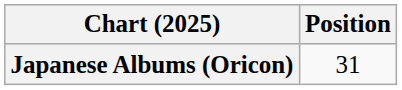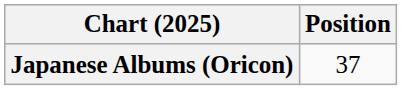Japanese Albums (Oricon) | Position: 31 -> 37
